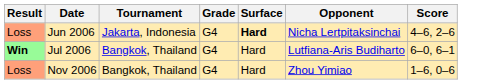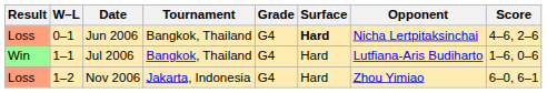+ column: W–L | 0–1 | 1–1 | 1–2
Jun 2006 | Tournament: Jakarta, Indonesia -> Bangkok, Thailand
Jul 2006 | Result: bold -> normal
Jul 2006 | Score: 6–0, 6–1 -> 1–6, 0–6
Nov 2006 | Tournament: Bangkok, Thailand -> Jakarta, Indonesia
Nov 2006 | Score: 1–6, 0–6 -> 6–0, 6–1
